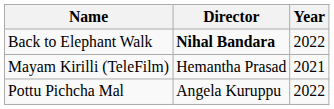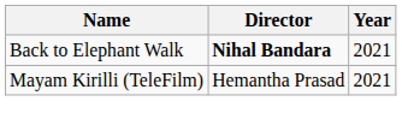Back to Elephant Walk | Year: 2022 -> 2021
- row: Pottu Pichcha Mal | Angela Kuruppu | 2022
